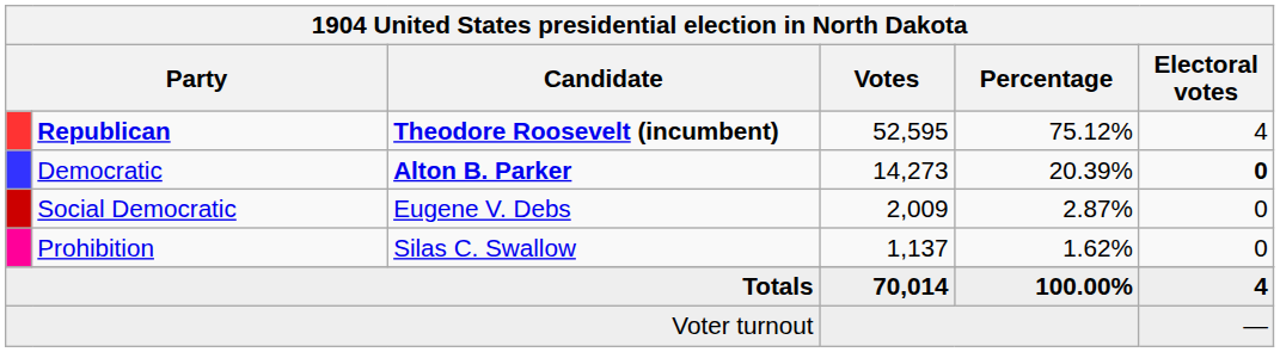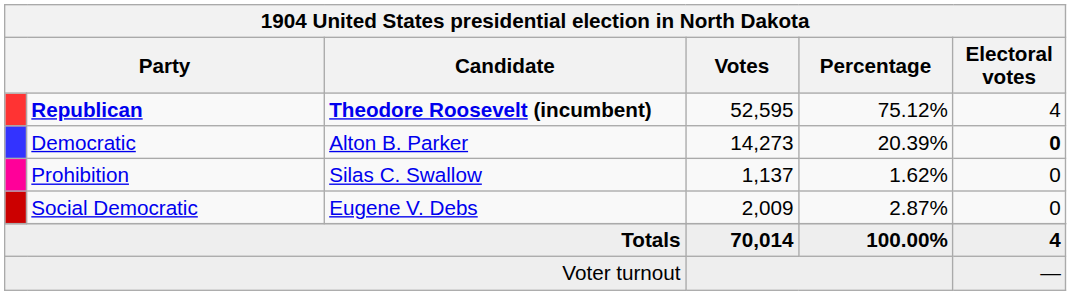Democratic | Candidate: bold -> normal
rows swapped: Social Democratic <-> Prohibition
